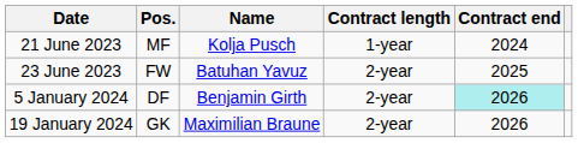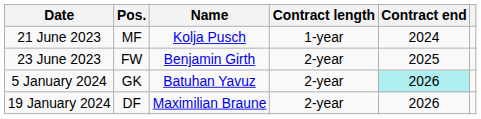23 June 2023 | Name: Batuhan Yavuz -> Benjamin Girth
5 January 2024 | Pos.: DF -> GK
5 January 2024 | Name: Benjamin Girth -> Batuhan Yavuz
19 January 2024 | Pos.: GK -> DF
